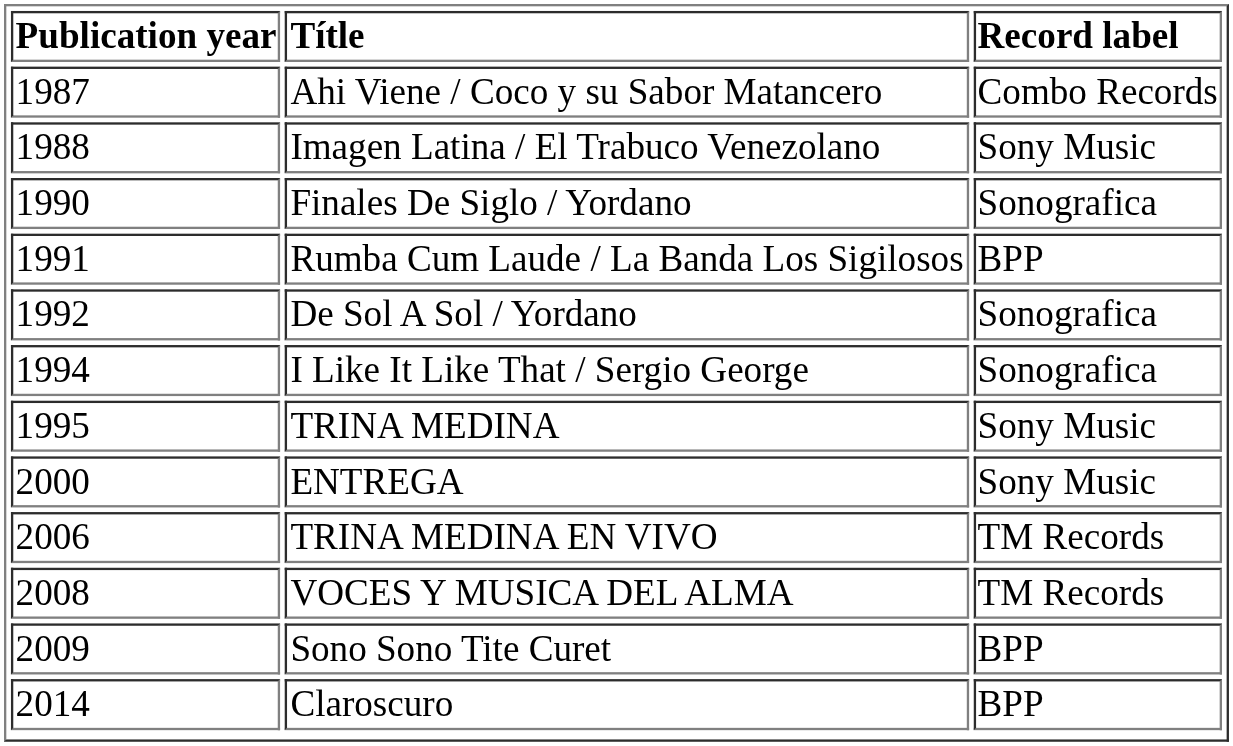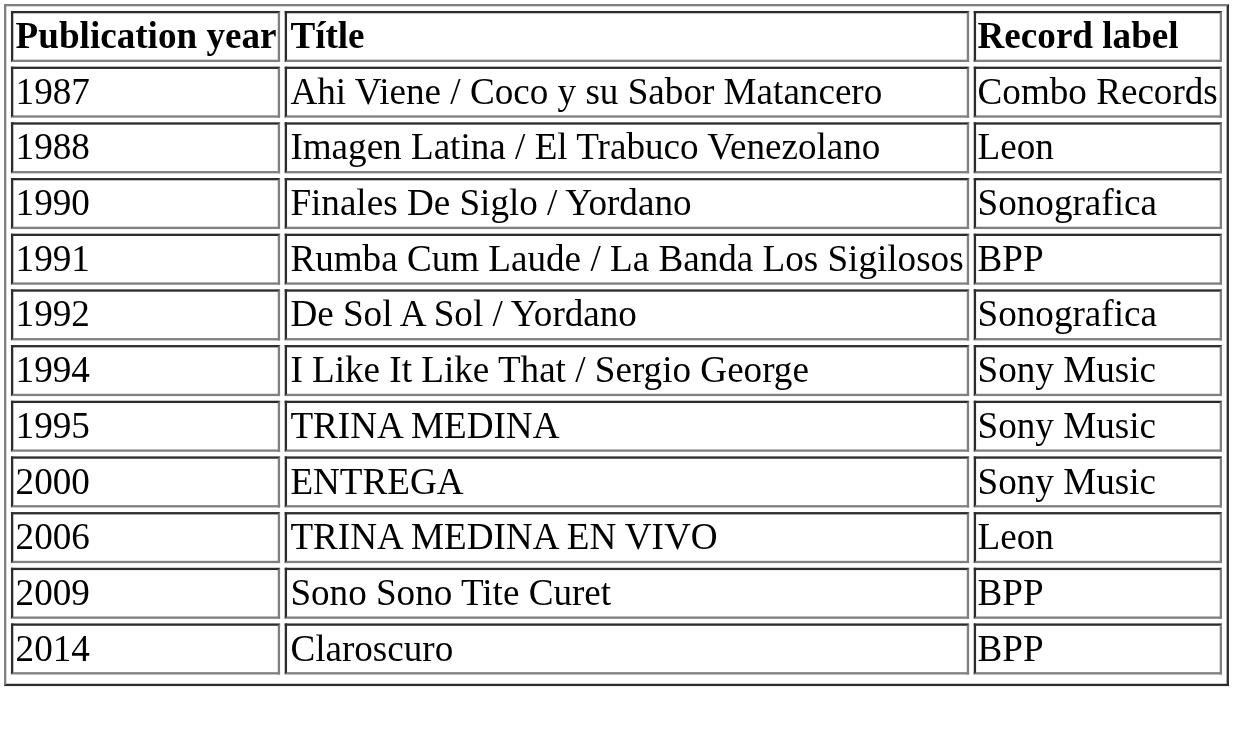Imagen Latina / El Trabuco Venezolano | Record label: Sony Music -> Leon
I Like It Like That / Sergio George | Record label: Sonografica -> Sony Music
TRINA MEDINA EN VIVO | Record label: TM Records -> Leon
- row: 2008 | VOCES Y MUSICA DEL ALMA | TM Records
